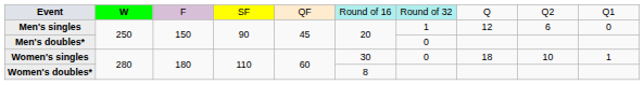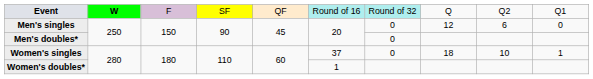Men's singles | column 7: 1 -> 0
Women's singles | column 6: 30 -> 37
Women's doubles* | column 6: 8 -> 1
